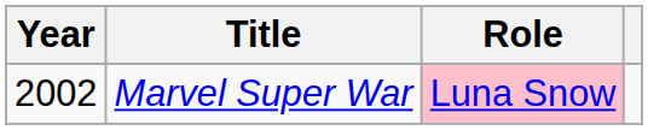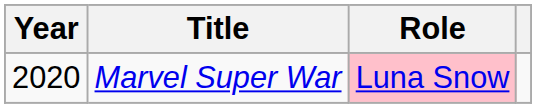Marvel Super War | Year: 2002 -> 2020
